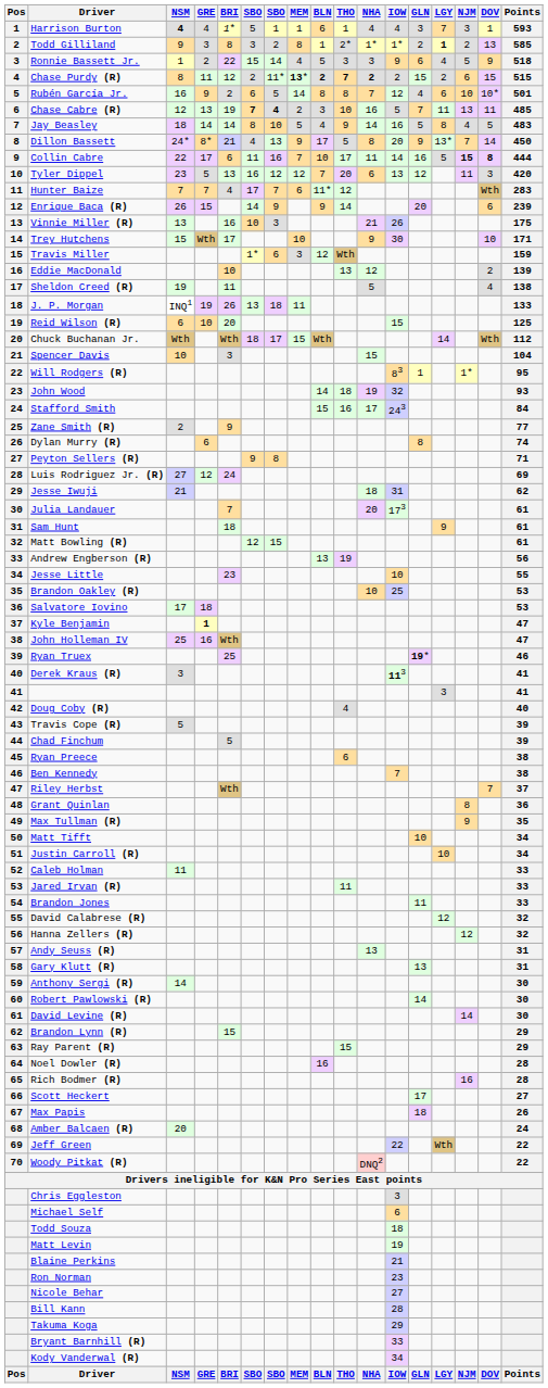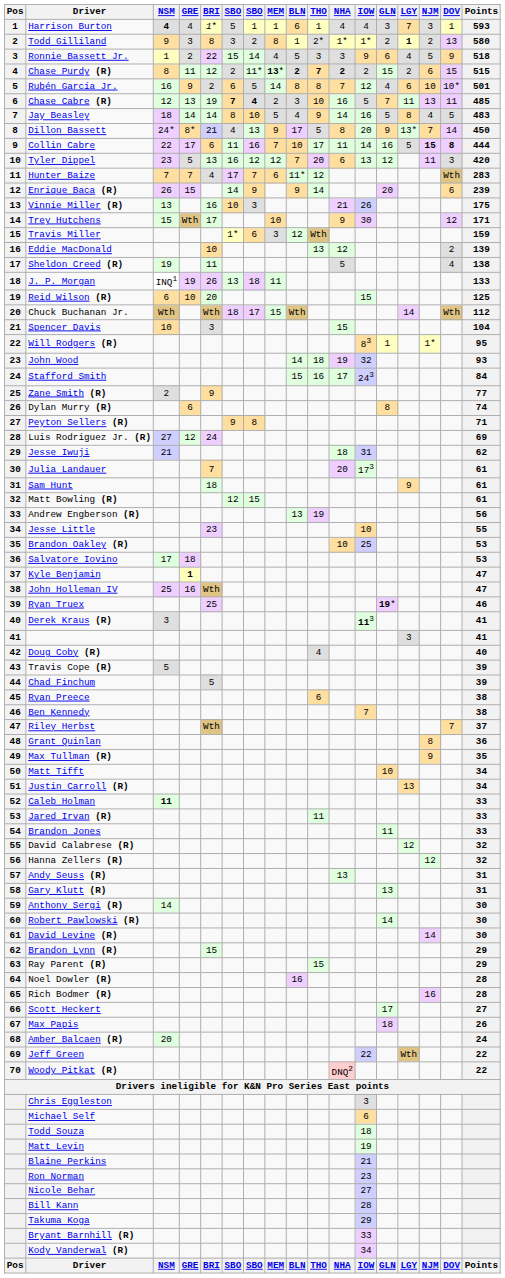Todd Gilliland | Points: 585 -> 580
Trey Hutchens | DOV: 10 -> 12
Justin Carroll (R) | LGY: 10 -> 13
Caleb Holman | NSM: normal -> bold
